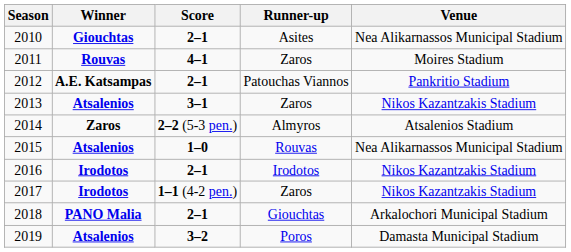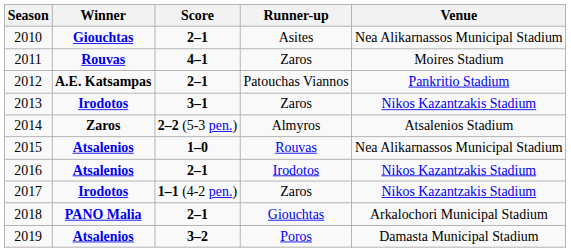2013 | Winner: Atsalenios -> Irodotos
2016 | Winner: Irodotos -> Atsalenios
